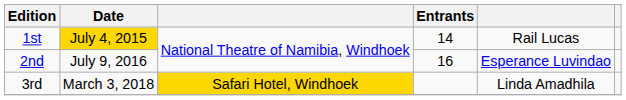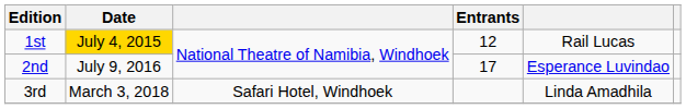1st | Entrants: 14 -> 12
2nd | Entrants: 16 -> 17
3rd | column 3: gold background -> no background
